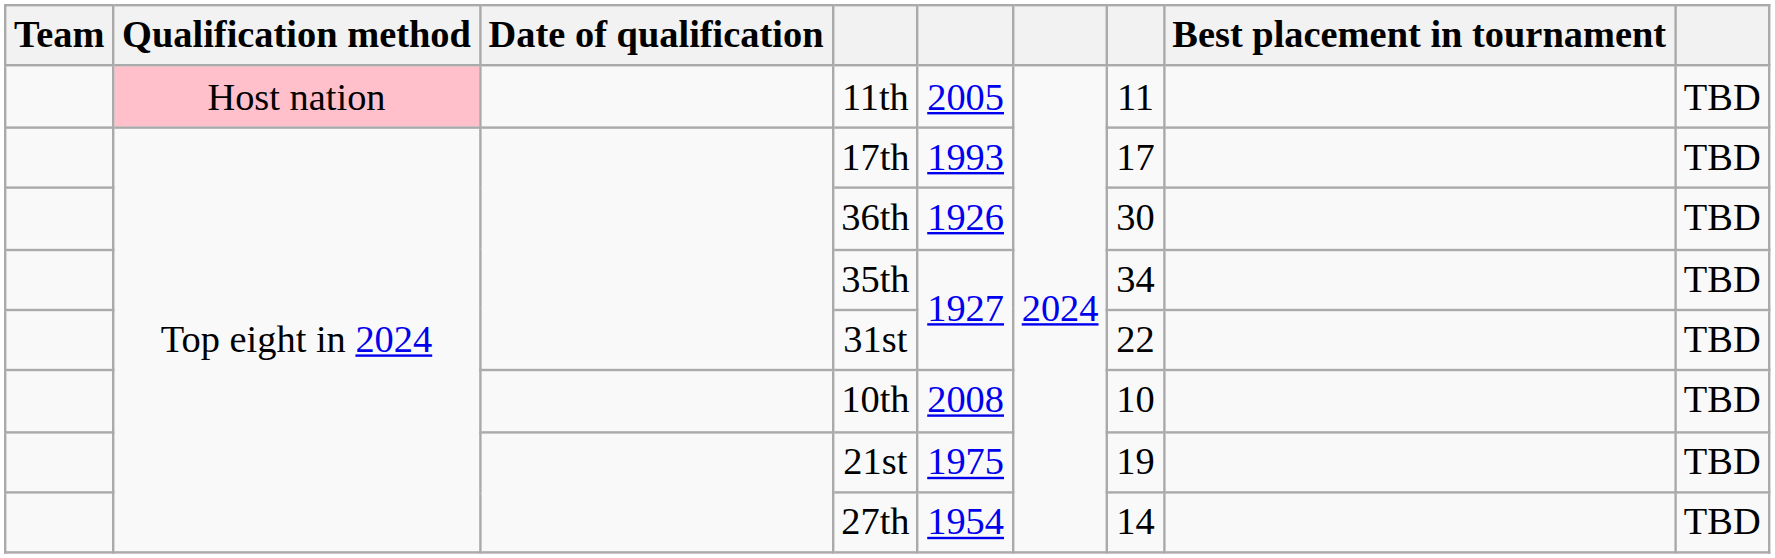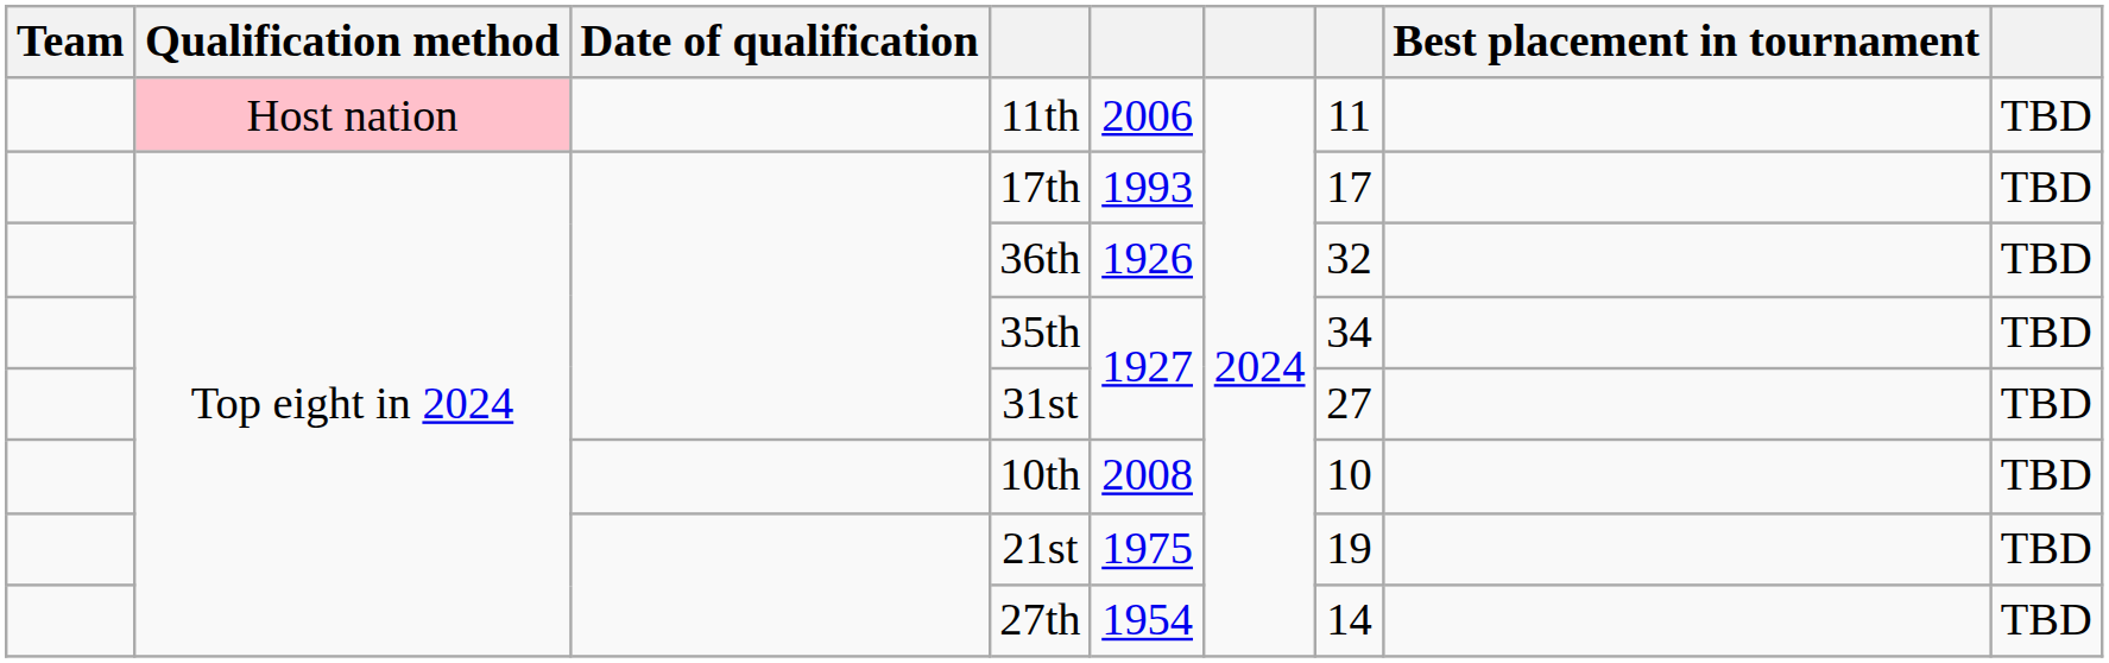11th | column 5: 2005 -> 2006
36th | column 7: 30 -> 32
31st | column 7: 22 -> 27
